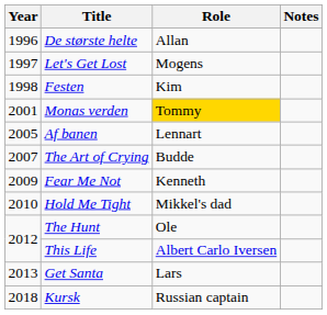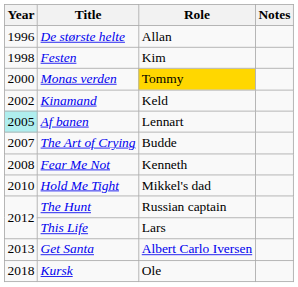- row: 1997 | Let's Get Lost | Mogens
Monas verden | Year: 2001 -> 2000
+ row: 2002 | Kinamand | Keld
Af banen | Year: no background -> paleturquoise background
Fear Me Not | Year: 2009 -> 2008
The Hunt | Role: Ole -> Russian captain
This Life | Role: Albert Carlo Iversen -> Lars
Get Santa | Role: Lars -> Albert Carlo Iversen
Kursk | Role: Russian captain -> Ole
